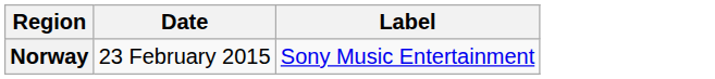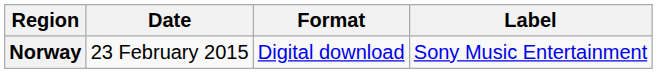+ column: Format | Digital download
